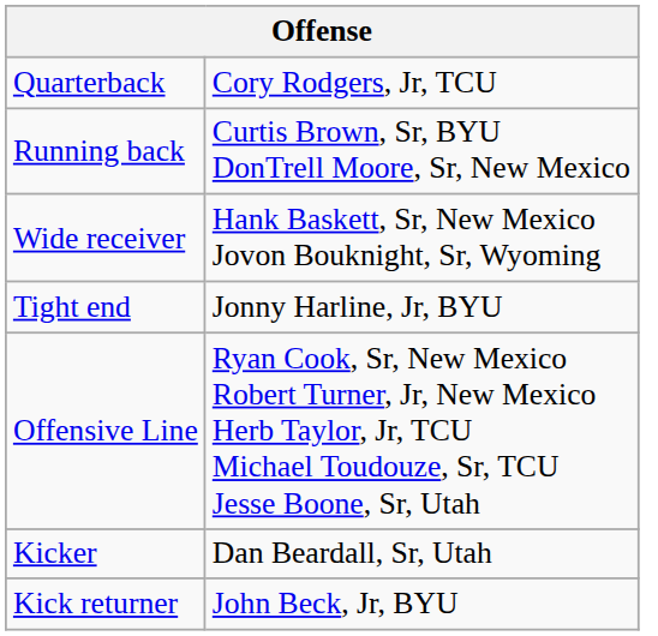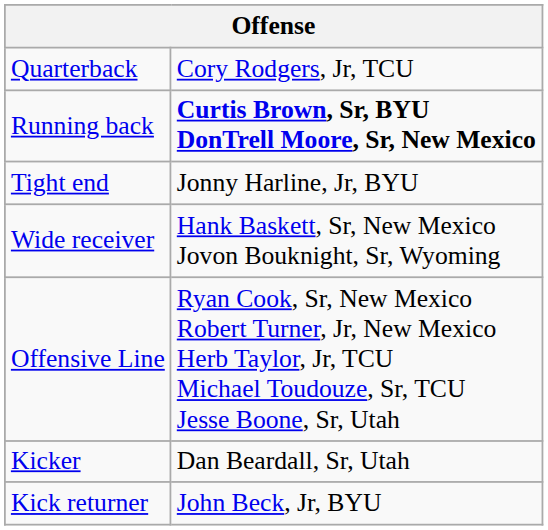Running back | column 2: normal -> bold
rows swapped: Wide receiver <-> Tight end
